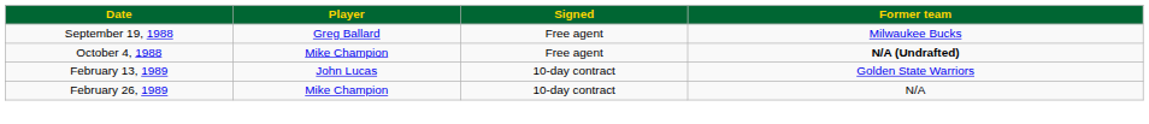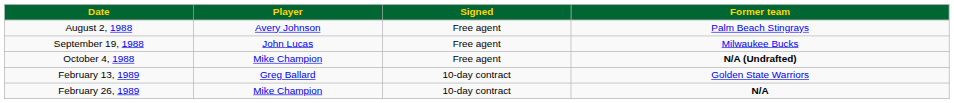+ row: August 2, 1988 | Avery Johnson | Free agent | Palm Beach Stingrays
September 19, 1988 | Player: Greg Ballard -> John Lucas
February 13, 1989 | Player: John Lucas -> Greg Ballard
February 26, 1989 | Former team: normal -> bold
